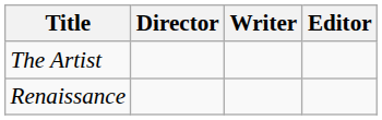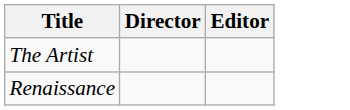- column: Writer
